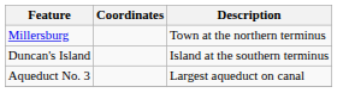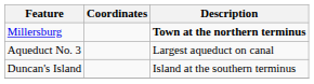Millersburg | Description: normal -> bold
rows swapped: Aqueduct No. 3 <-> Duncan's Island
